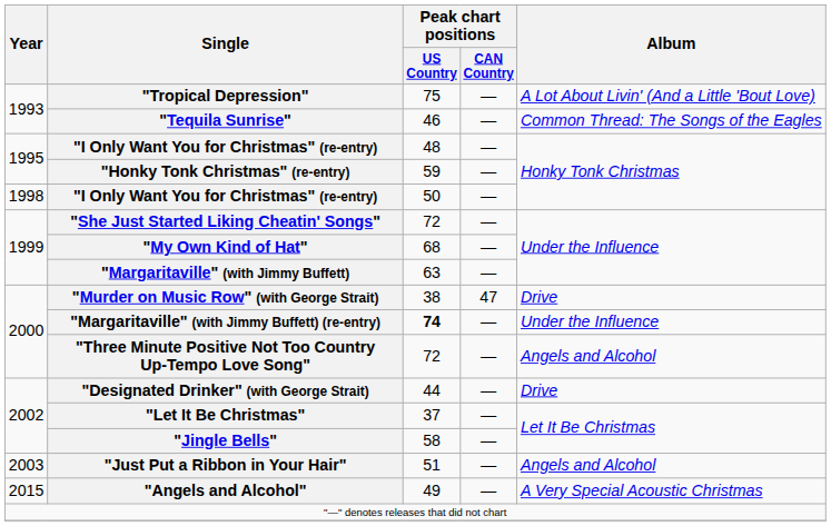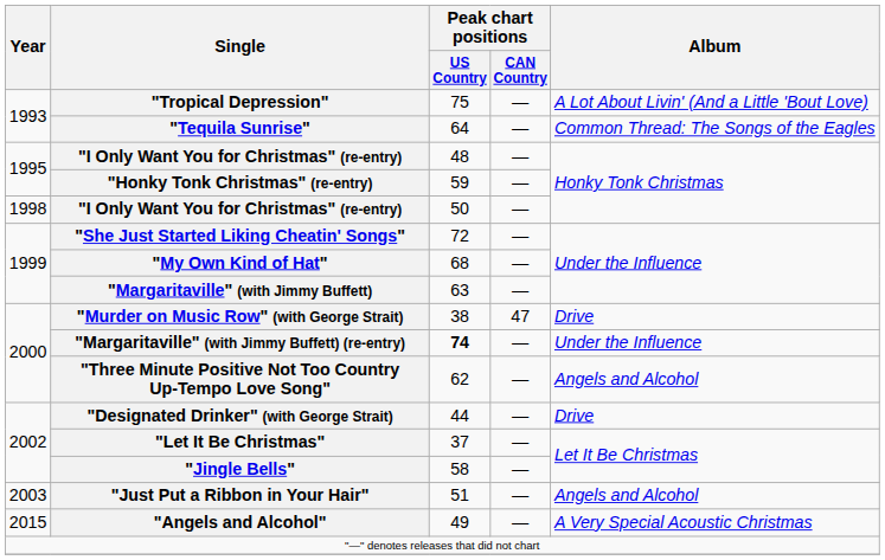"Tequila Sunrise" | Peak chart positions / US Country: 46 -> 64
"Three Minute Positive Not Too Country Up-Tempo Love Song" | Peak chart positions / US Country: 72 -> 62
